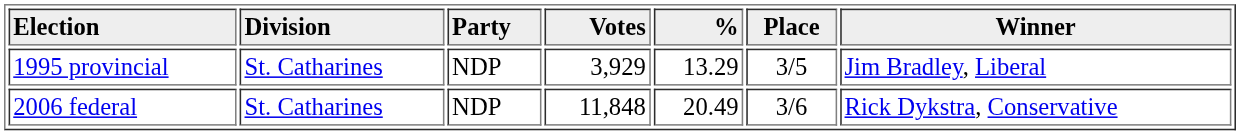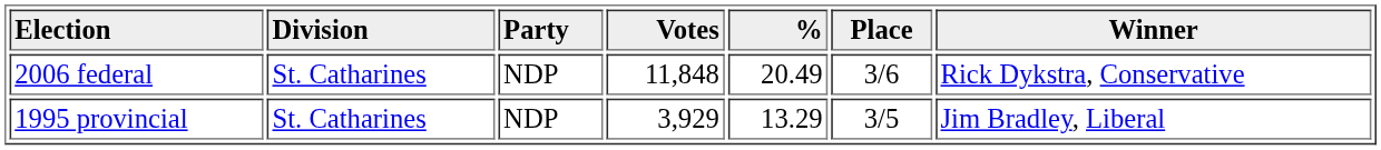rows swapped: 1995 provincial <-> 2006 federal
